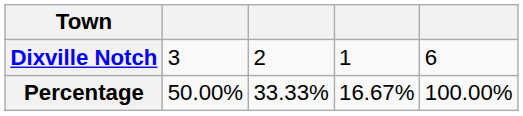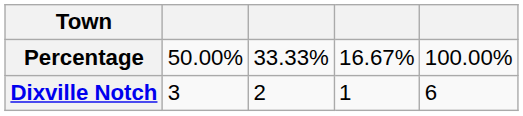rows swapped: Dixville Notch <-> Percentage
